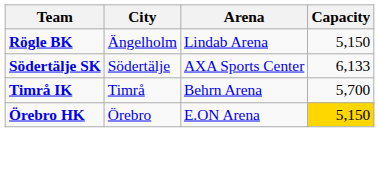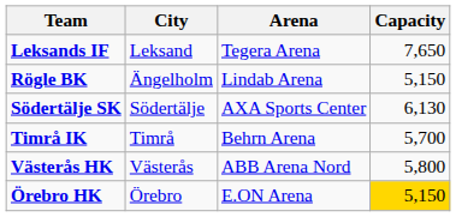+ row: Leksands IF | Leksand | Tegera Arena | 7,650
Södertälje SK | Capacity: 6,133 -> 6,130
+ row: Västerås HK | Västerås | ABB Arena Nord | 5,800
